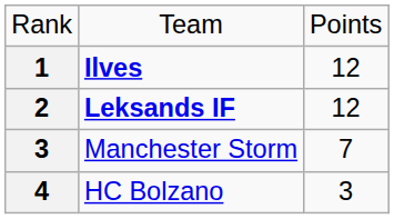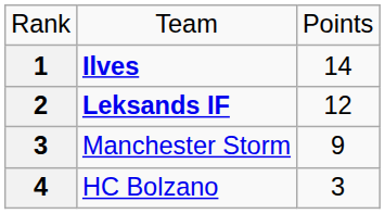Ilves | column 3: 12 -> 14
Manchester Storm | column 3: 7 -> 9
